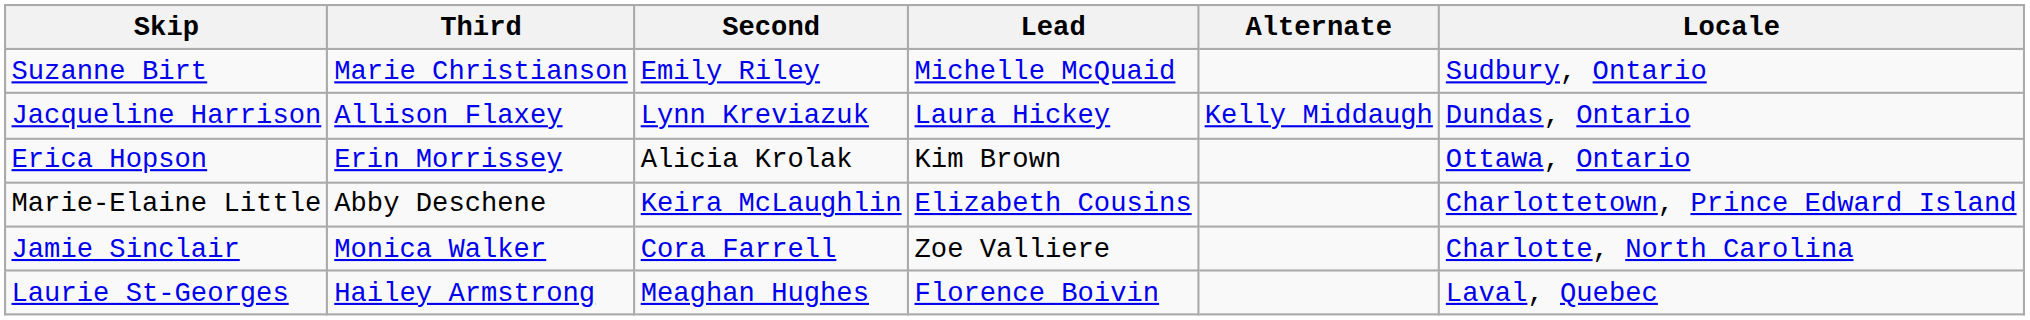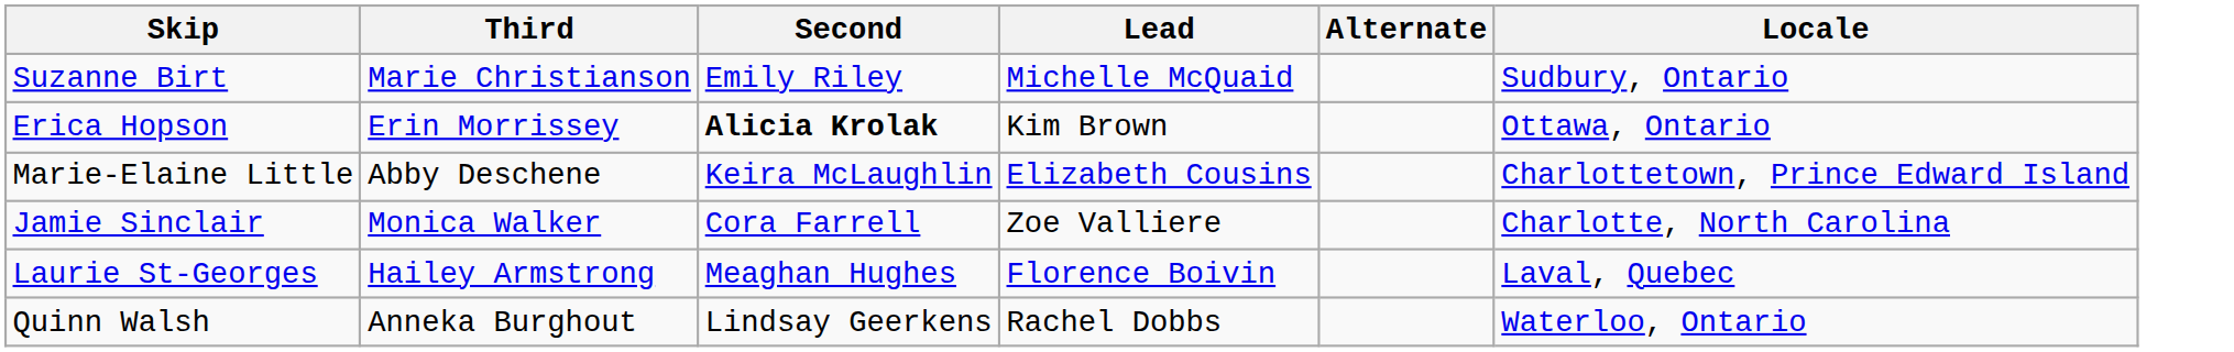- row: Jacqueline Harrison | Allison Flaxey | Lynn Kreviazuk | Laura Hickey | Kelly Middaugh | Dundas, Ontario
Erica Hopson | Second: normal -> bold
+ row: Quinn Walsh | Anneka Burghout | Lindsay Geerkens | Rachel Dobbs | Waterloo, Ontario
